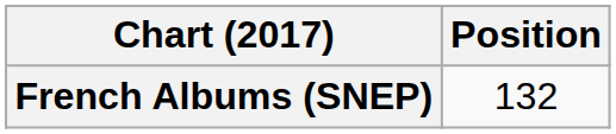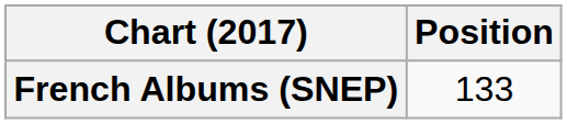French Albums (SNEP) | Position: 132 -> 133
